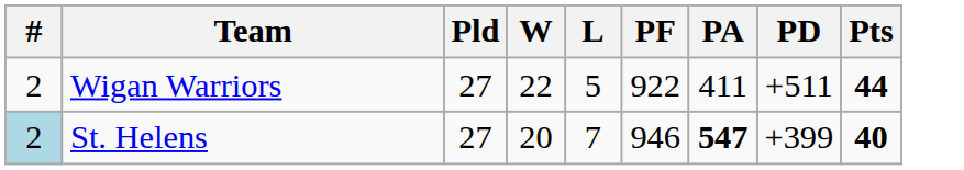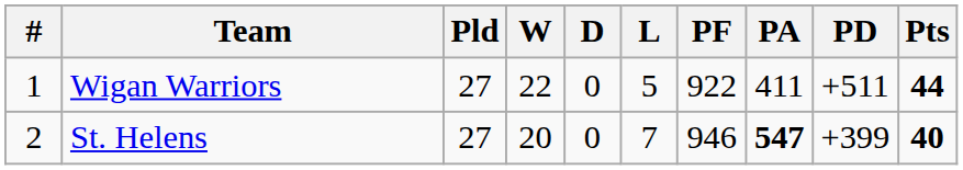+ column: D | 0 | 0
Wigan Warriors | #: 2 -> 1
St. Helens | #: lightblue background -> no background
